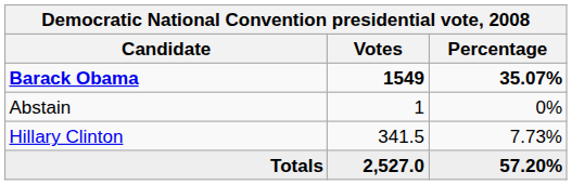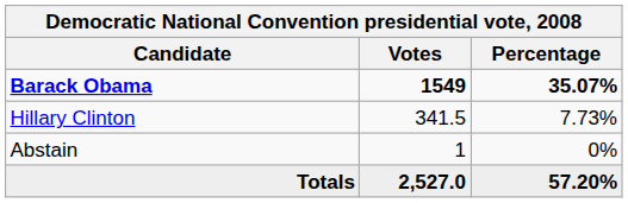rows swapped: Hillary Clinton <-> Abstain
